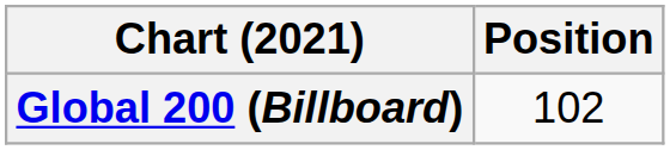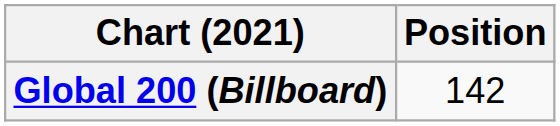Global 200 (Billboard) | Position: 102 -> 142
